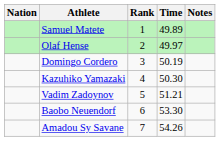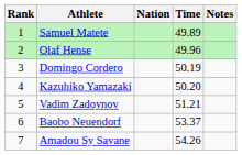columns swapped: Rank <-> Nation
Olaf Hense | Time: 49.97 -> 49.96
Kazuhiko Yamazaki | Time: 50.30 -> 50.20
Baobo Neuendorf | Time: 53.30 -> 53.37
